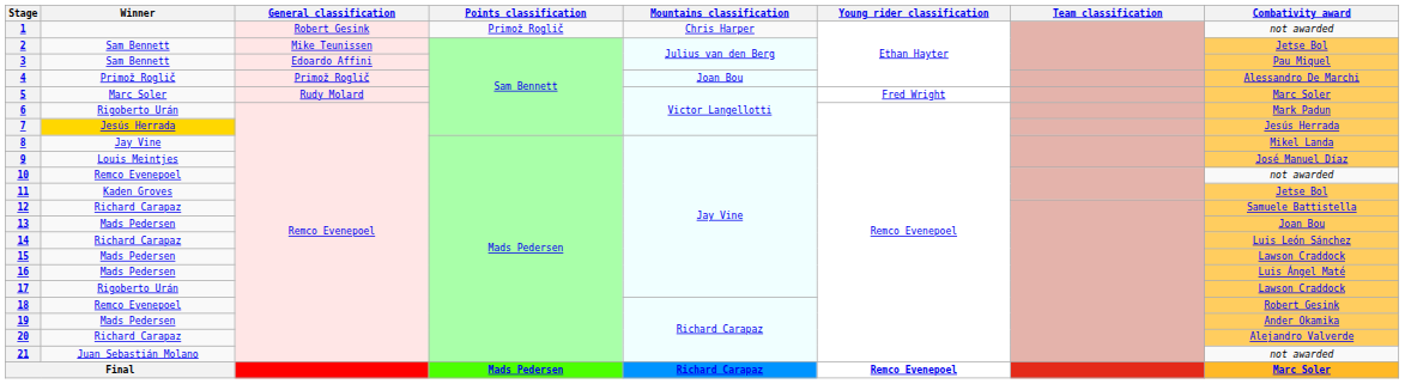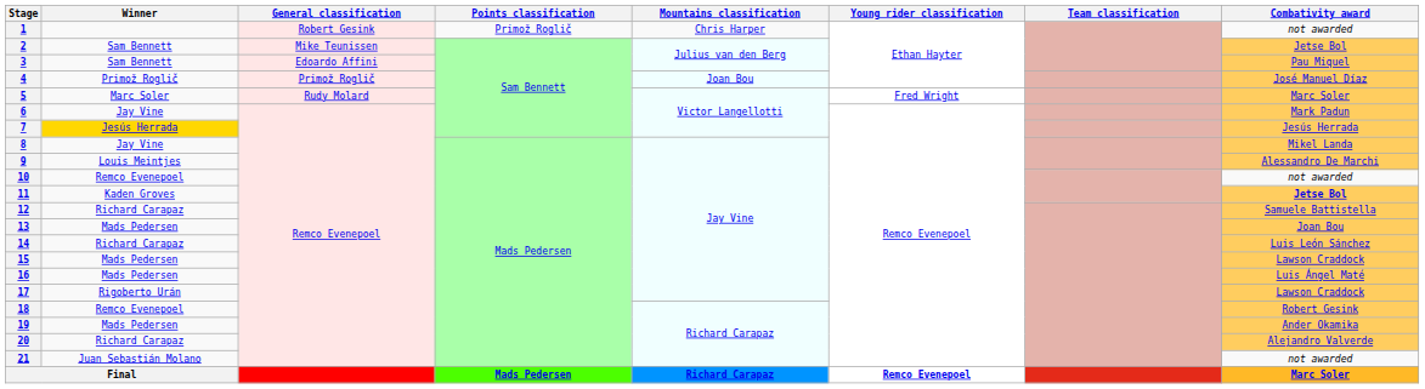4 | Combativity award: Alessandro De Marchi -> José Manuel Díaz
6 | Winner: Rigoberto Urán -> Jay Vine
9 | Combativity award: José Manuel Díaz -> Alessandro De Marchi
11 | Combativity award: normal -> bold
